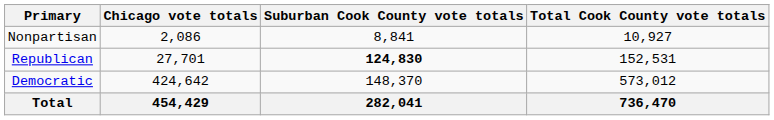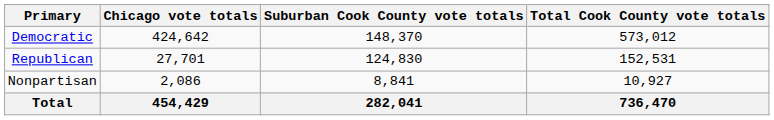rows swapped: Democratic <-> Nonpartisan
Republican | Suburban Cook County vote totals: bold -> normal
